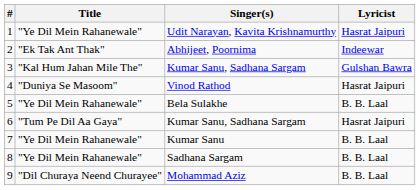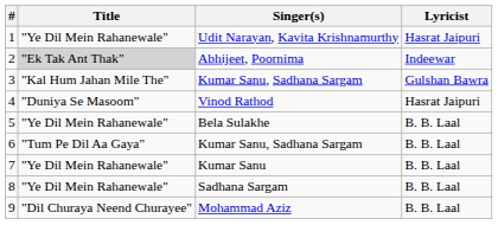2 | Title: no background -> lightgrey background
6 | Lyricist: Hasrat Jaipuri -> B. B. Laal
